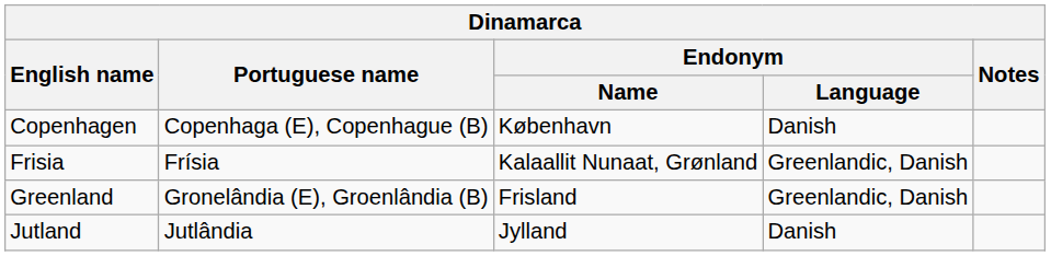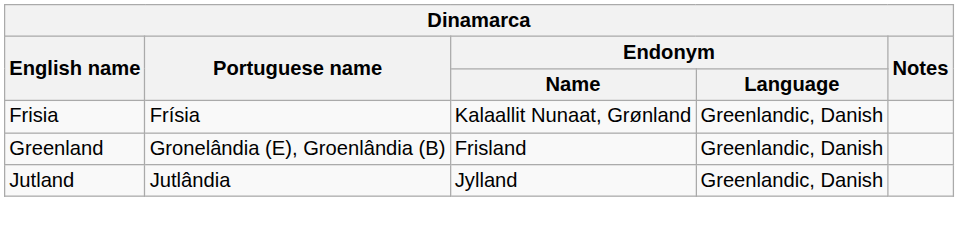- row: Copenhagen | Copenhaga (E), Copenhague (B) | København | Danish
Jutland | Endonym / Language: Danish -> Greenlandic, Danish
